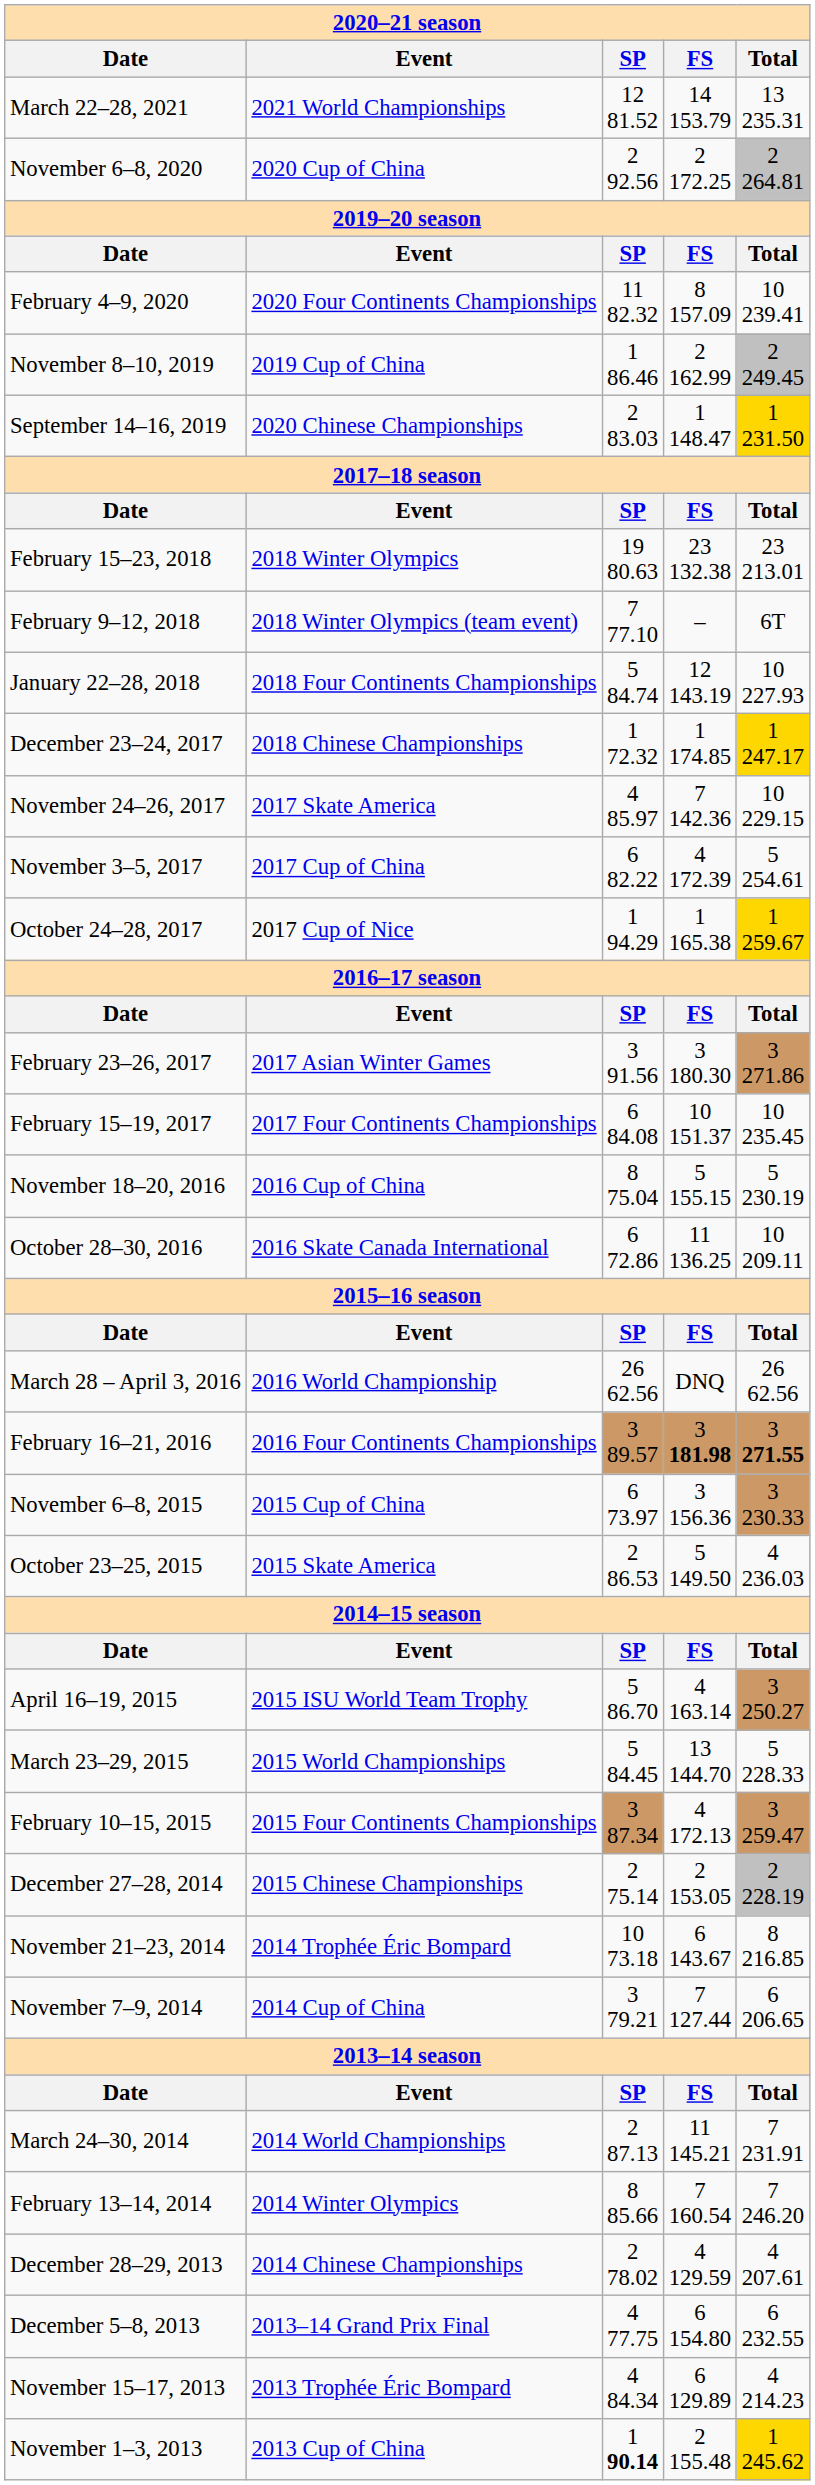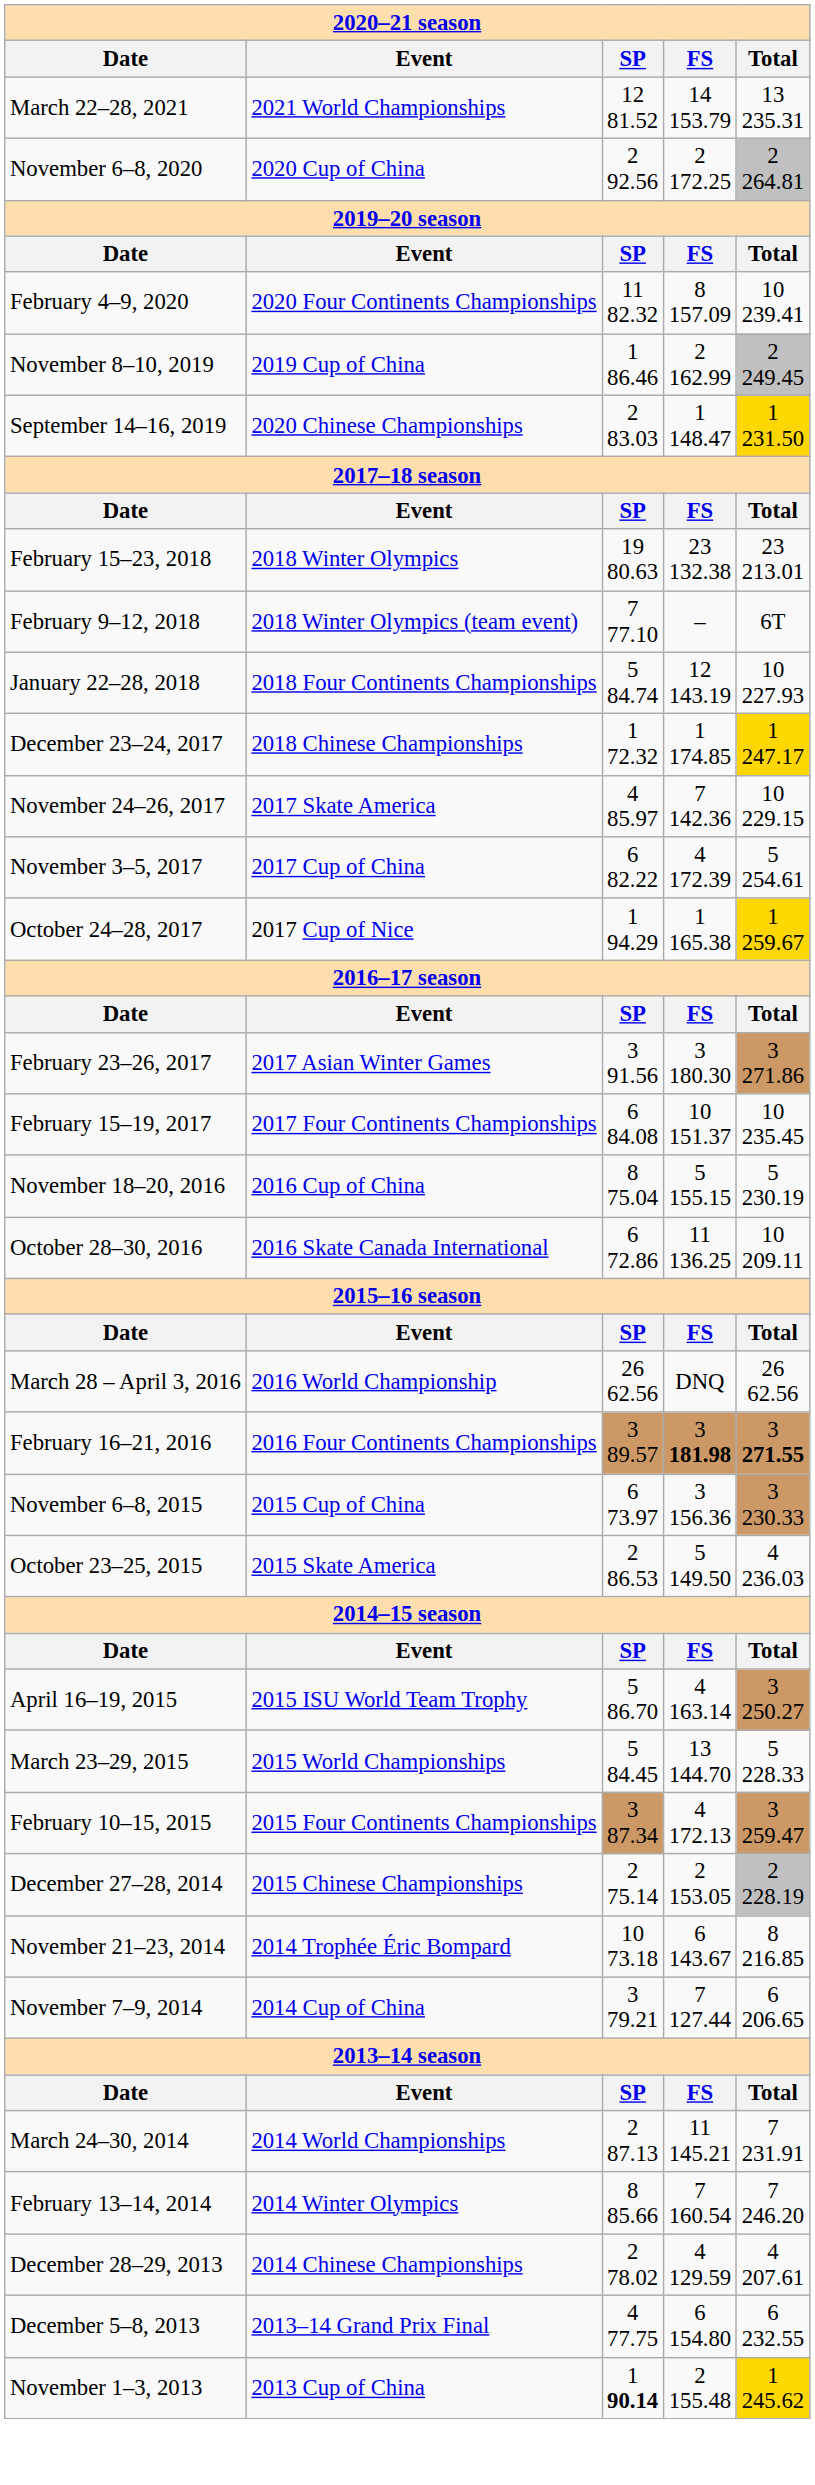- row: November 15–17, 2013 | 2013 Trophée Éric Bompard | 4 84.34 | 6 129.89 | 4 214.23
